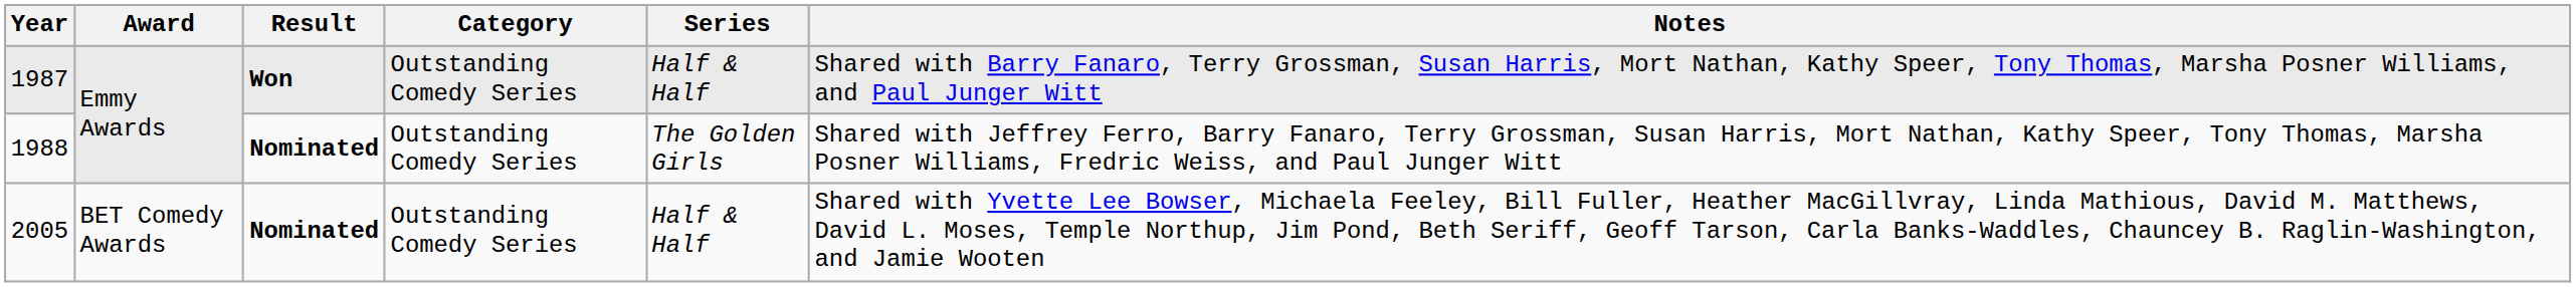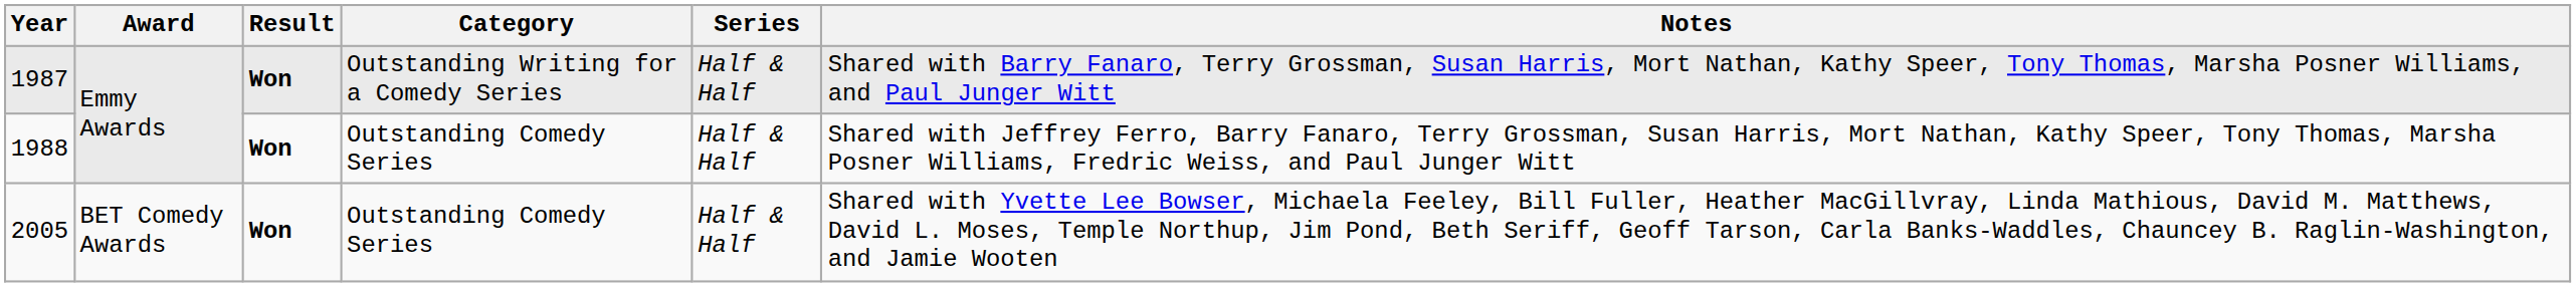1987 | Category: Outstanding Comedy Series -> Outstanding Writing for a Comedy Series
1988 | Result: Nominated -> Won
1988 | Series: The Golden Girls -> Half & Half
2005 | Result: Nominated -> Won
